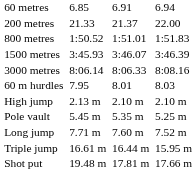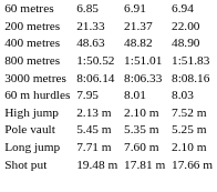+ row: 400 metres | 48.63 | 48.82 | 48.90
- row: 1500 metres | 3:45.93 | 3:46.07 | 3:46.39
High jump | column 7: 2.10 m -> 7.52 m
Long jump | column 7: 7.52 m -> 2.10 m
- row: Triple jump | 16.61 m | 16.44 m | 15.95 m
